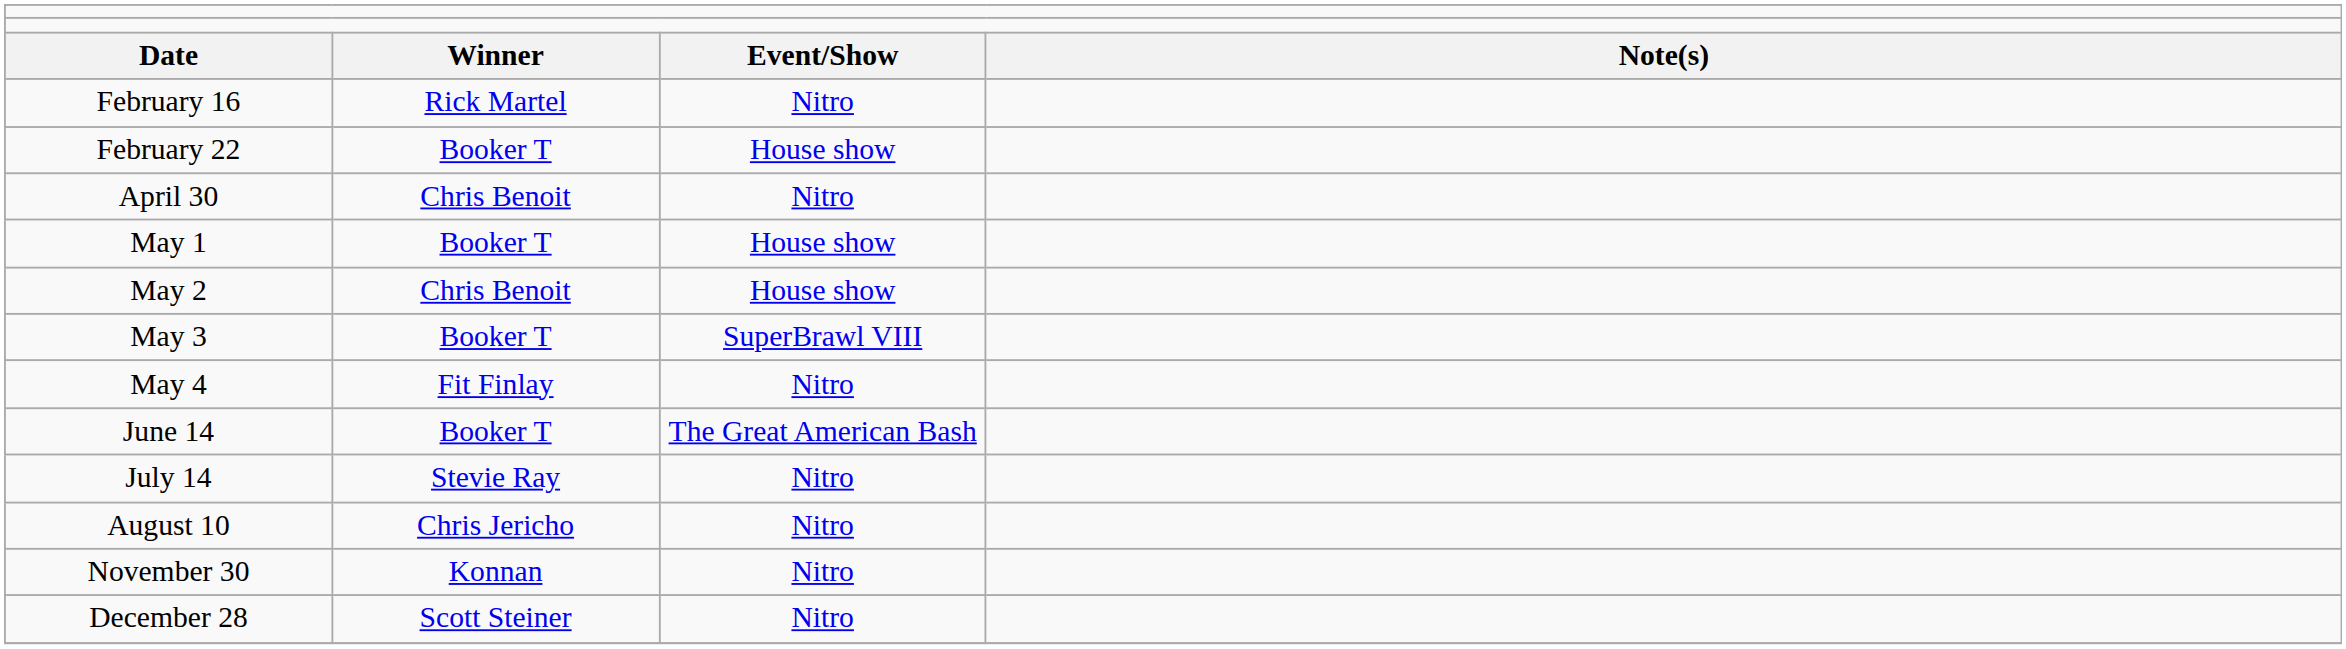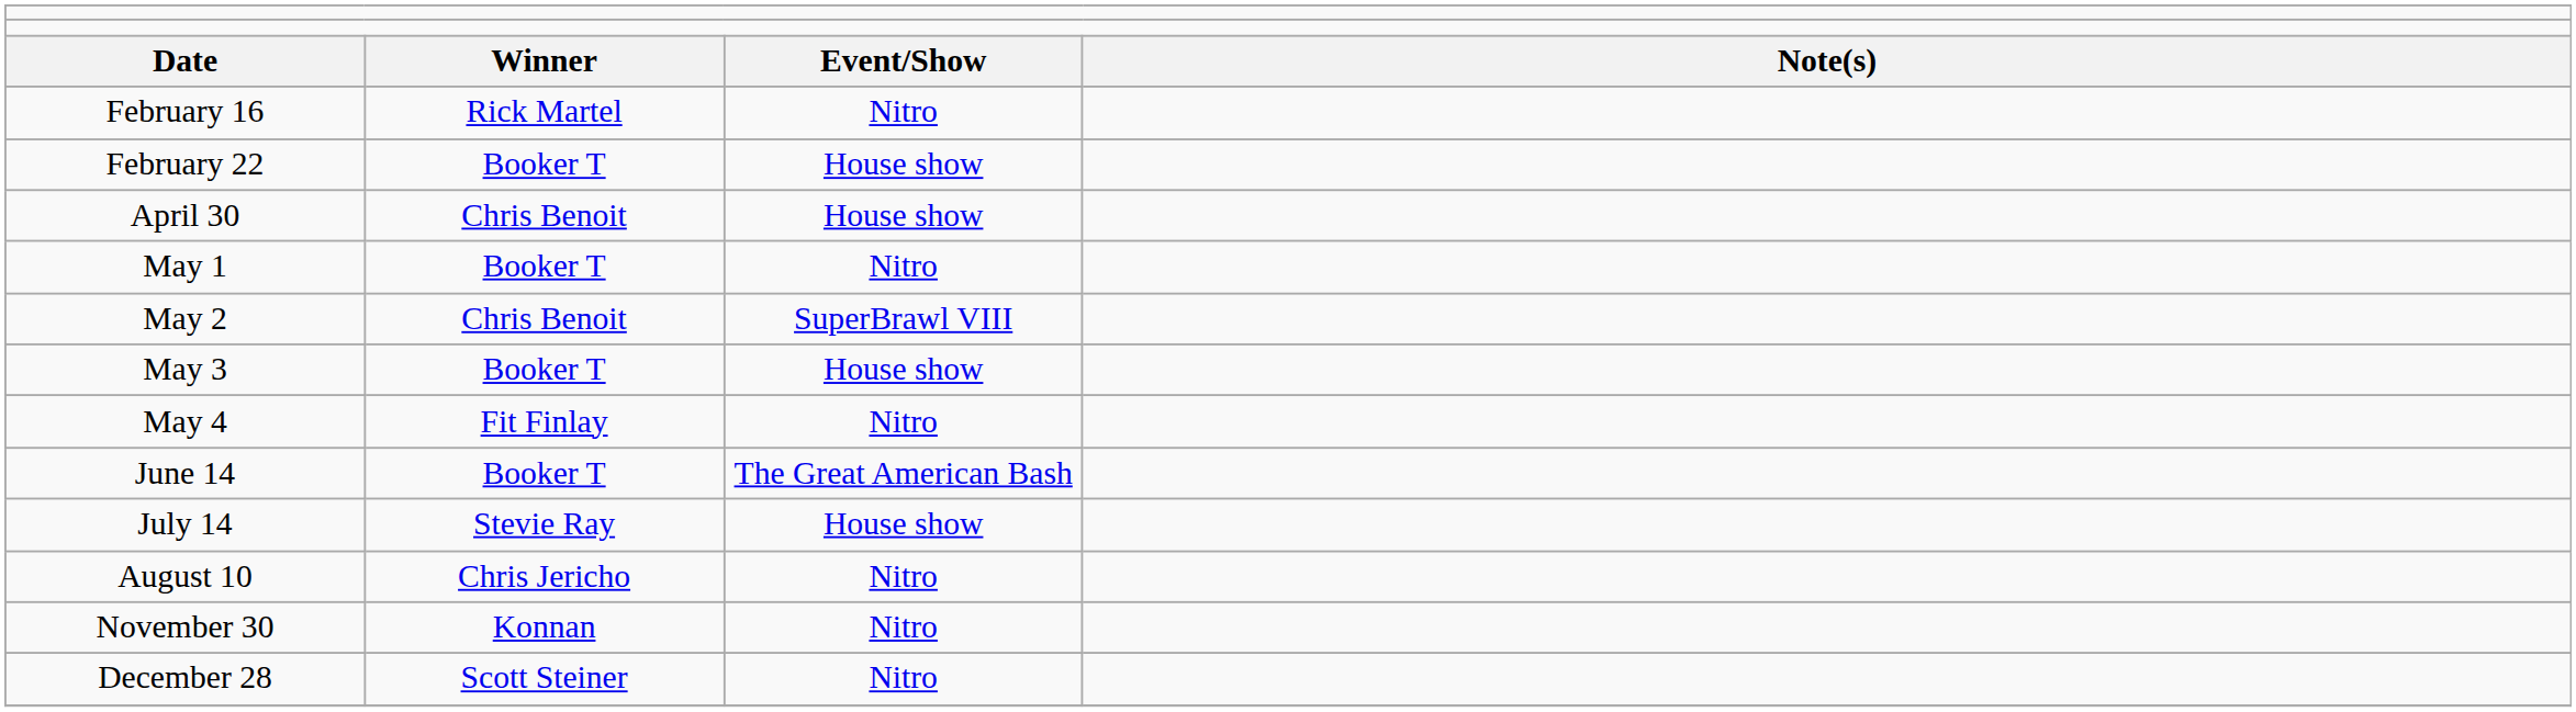April 30 | column 3: Nitro -> House show
May 1 | column 3: House show -> Nitro
May 2 | column 3: House show -> SuperBrawl VIII
May 3 | column 3: SuperBrawl VIII -> House show
July 14 | column 3: Nitro -> House show
